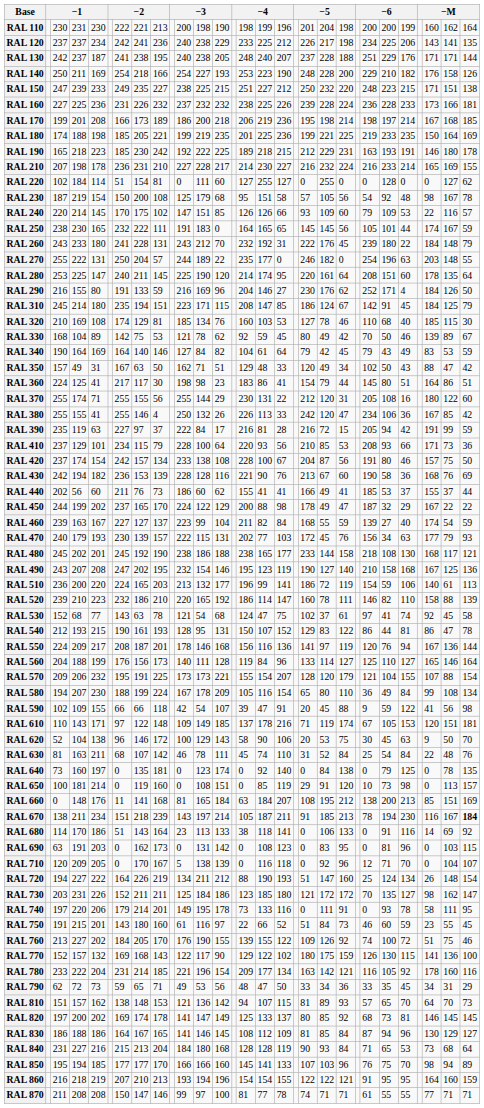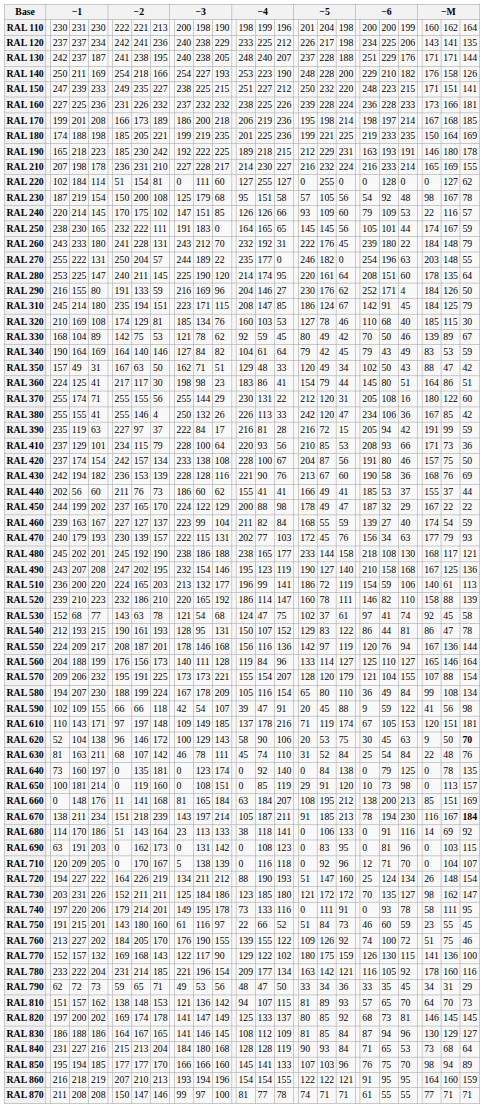RAL 150 | column 29: 138 -> 141
RAL 550 | column 19: 141 -> 142
RAL 610 | column 8: 122 -> 197
RAL 620 | column 29: normal -> bold
